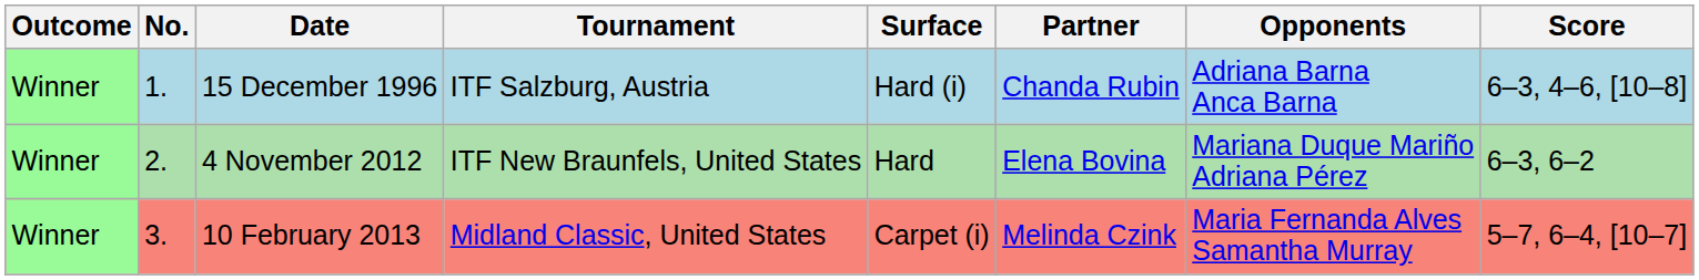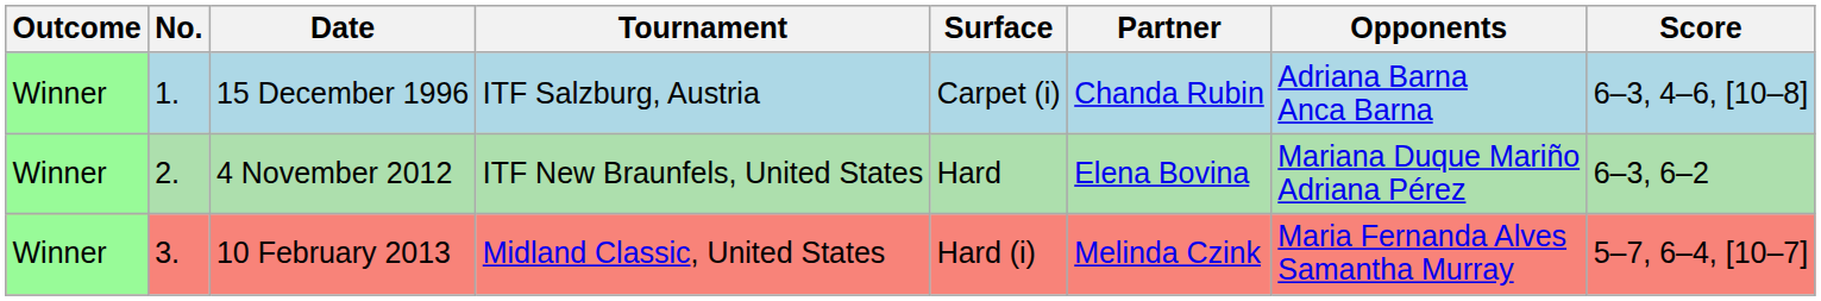15 December 1996 | Surface: Hard (i) -> Carpet (i)
10 February 2013 | Surface: Carpet (i) -> Hard (i)
